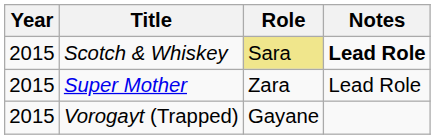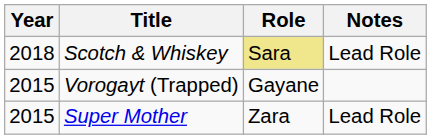Scotch & Whiskey | Year: 2015 -> 2018
Scotch & Whiskey | Notes: bold -> normal
rows swapped: Super Mother <-> Vorogayt (Trapped)
